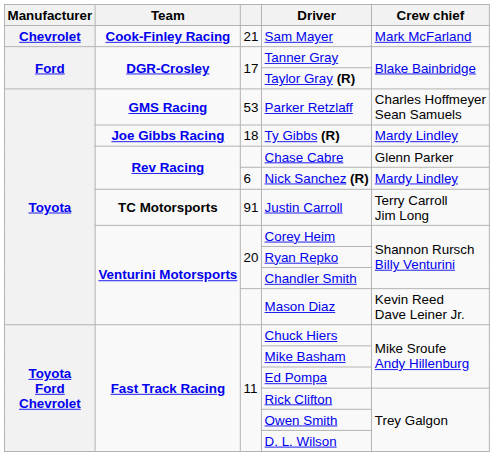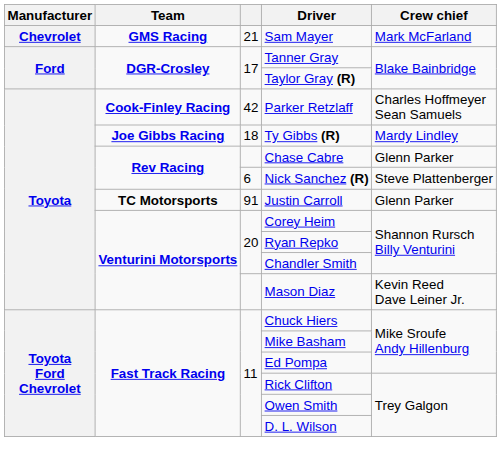Sam Mayer | Team: Cook-Finley Racing -> GMS Racing
Parker Retzlaff | Team: GMS Racing -> Cook-Finley Racing
Parker Retzlaff | column 3: 53 -> 42
Nick Sanchez (R) | Crew chief: Mardy Lindley -> Steve Plattenberger
Justin Carroll | Crew chief: Terry Carroll Jim Long -> Glenn Parker
